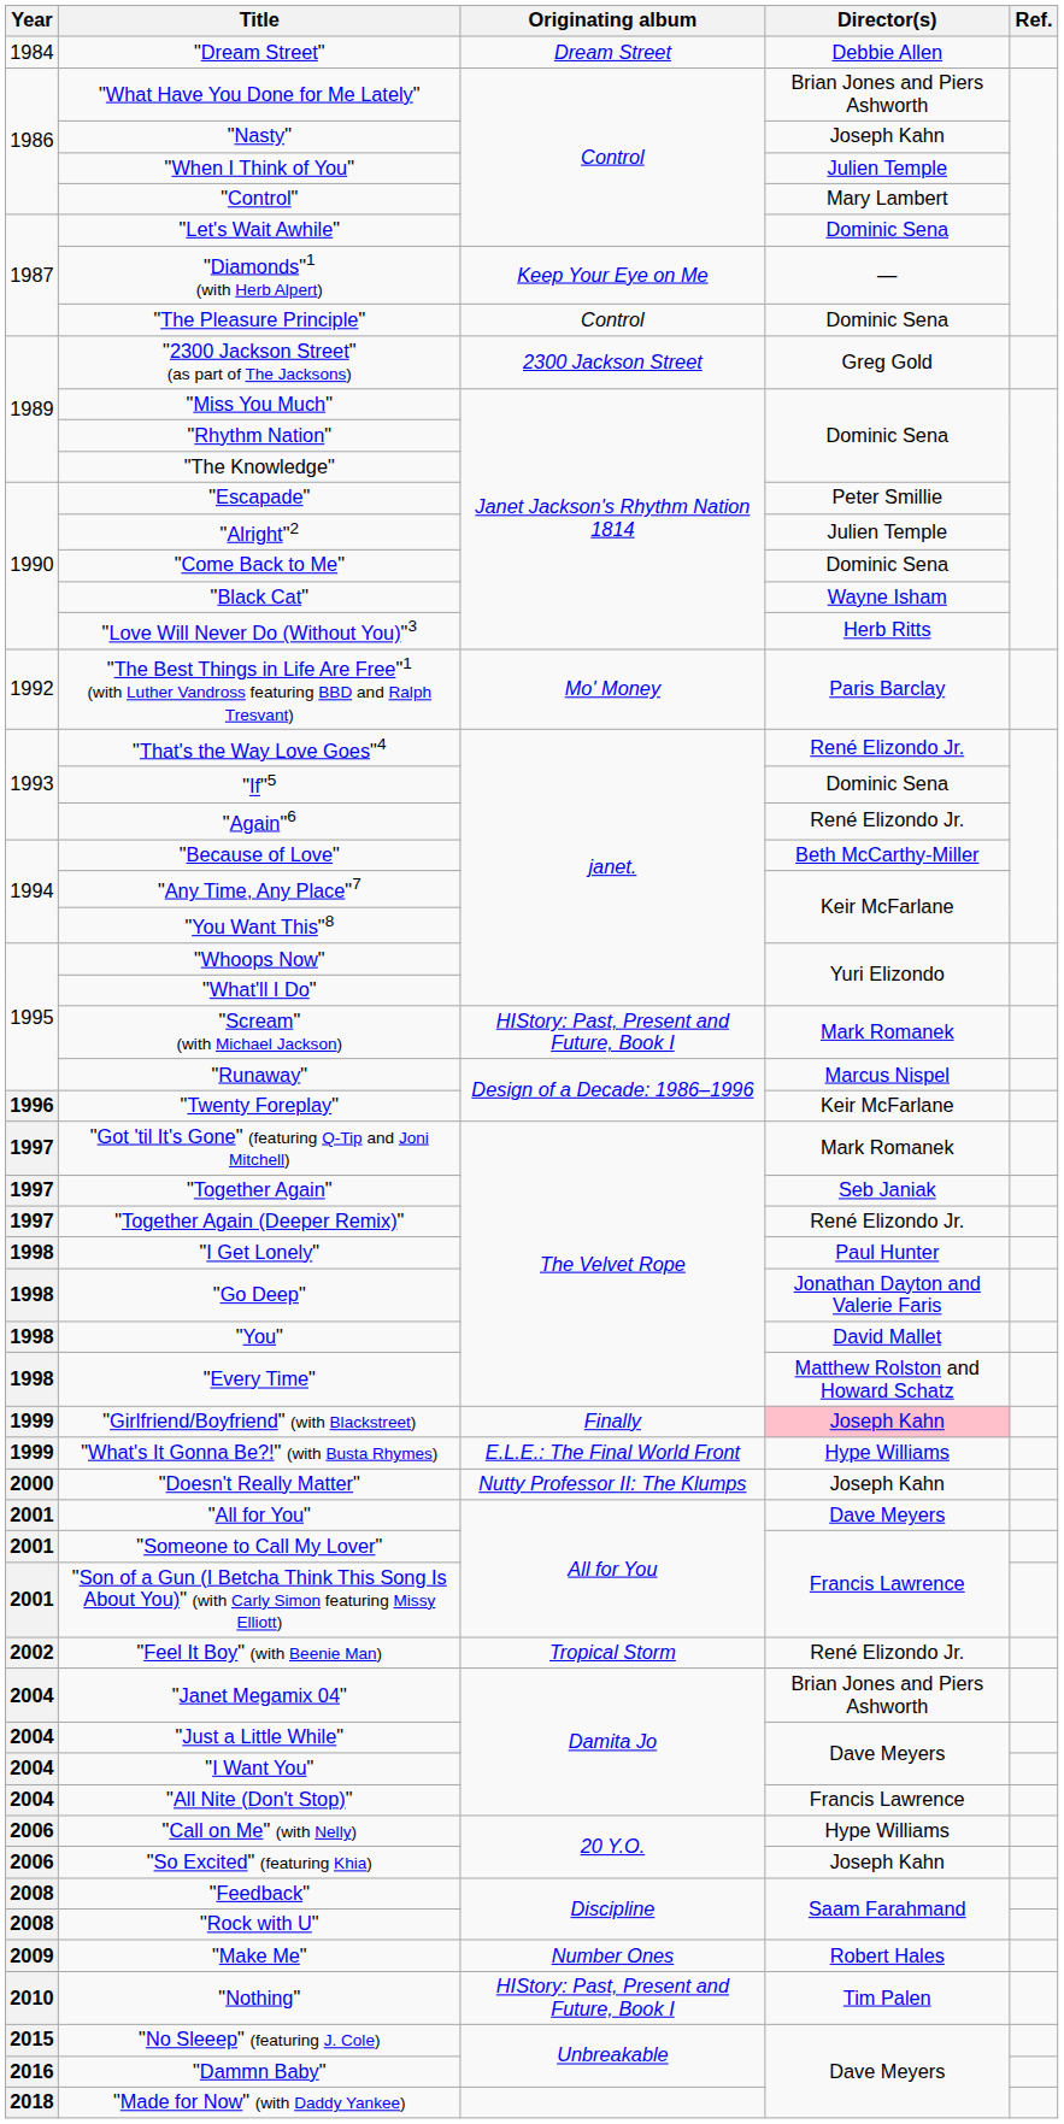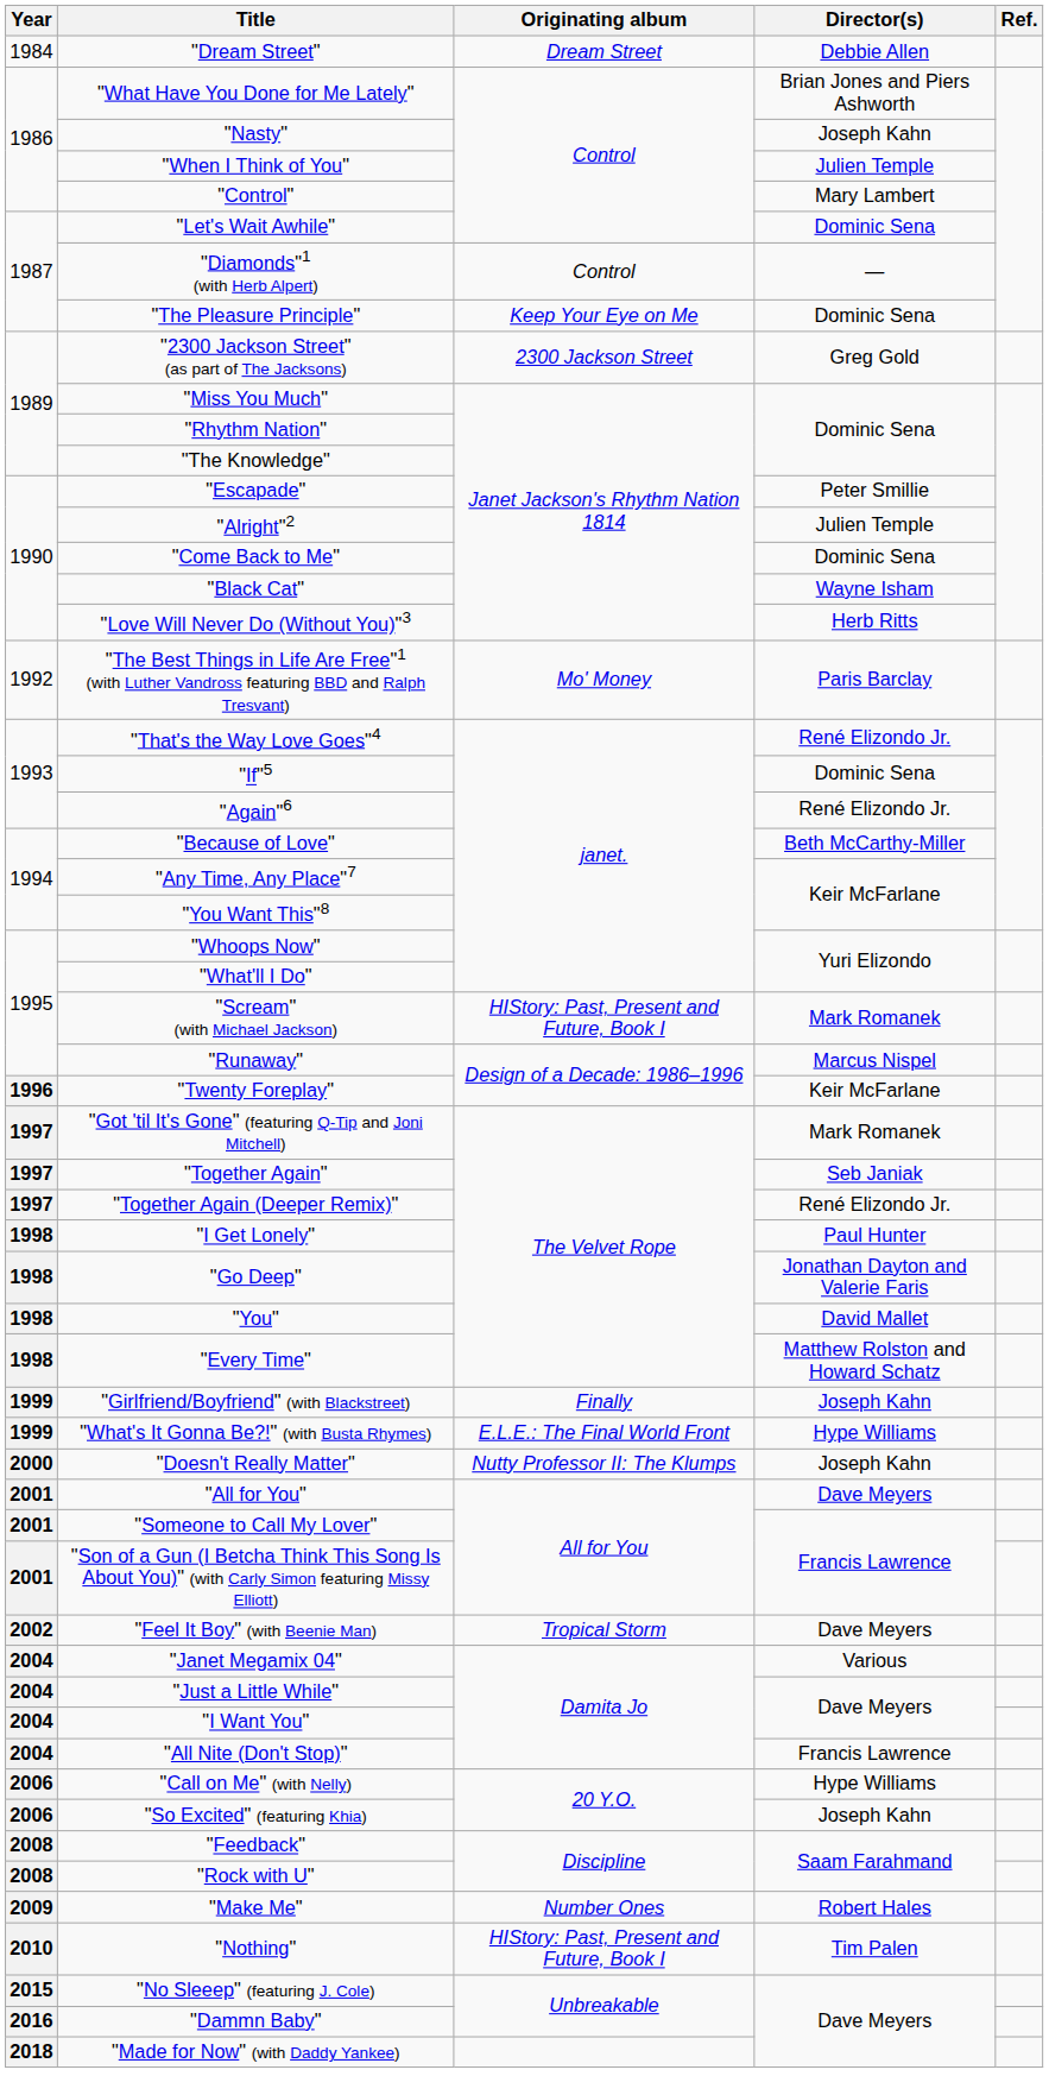"Diamonds"1 (with Herb Alpert) | Originating album: Keep Your Eye on Me -> Control
"The Pleasure Principle" | Originating album: Control -> Keep Your Eye on Me
"Girlfriend/Boyfriend" (with Blackstreet) | Director(s): pink background -> no background
"Feel It Boy" (with Beenie Man) | Director(s): René Elizondo Jr. -> Dave Meyers
"Janet Megamix 04" | Director(s): Brian Jones and Piers Ashworth -> Various
